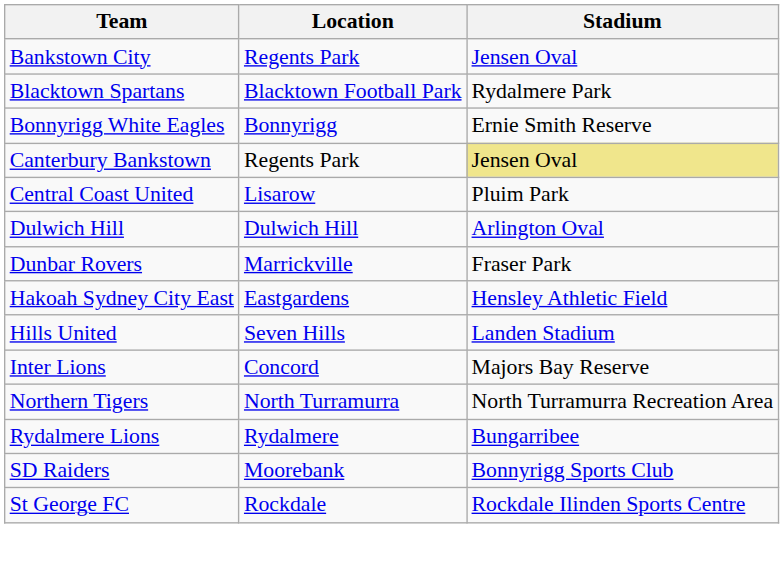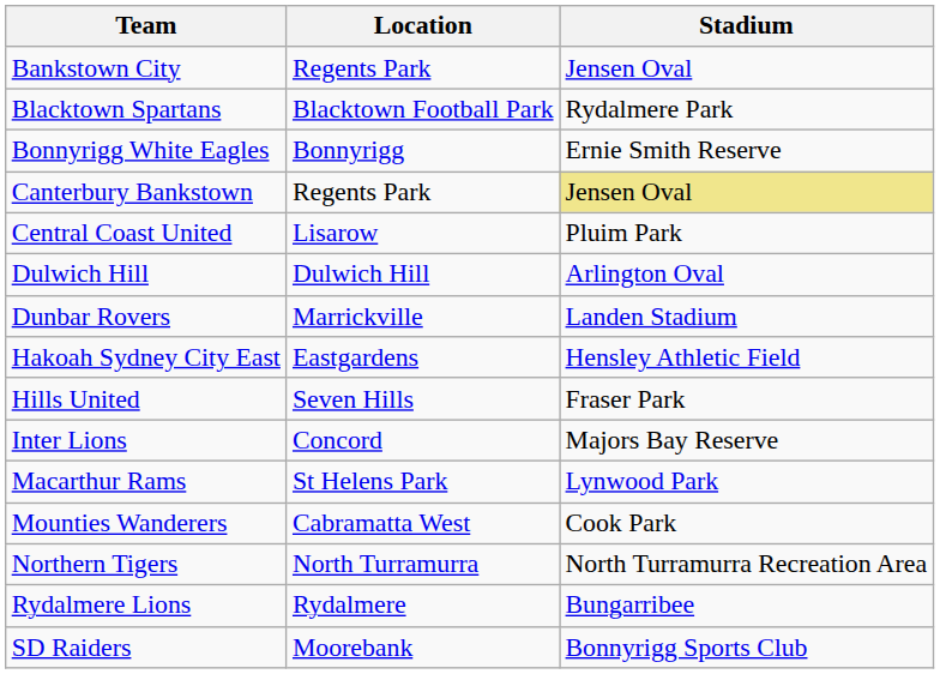Dunbar Rovers | Stadium: Fraser Park -> Landen Stadium
Hills United | Stadium: Landen Stadium -> Fraser Park
+ row: Macarthur Rams | St Helens Park | Lynwood Park
+ row: Mounties Wanderers | Cabramatta West | Cook Park
- row: St George FC | Rockdale | Rockdale Ilinden Sports Centre
